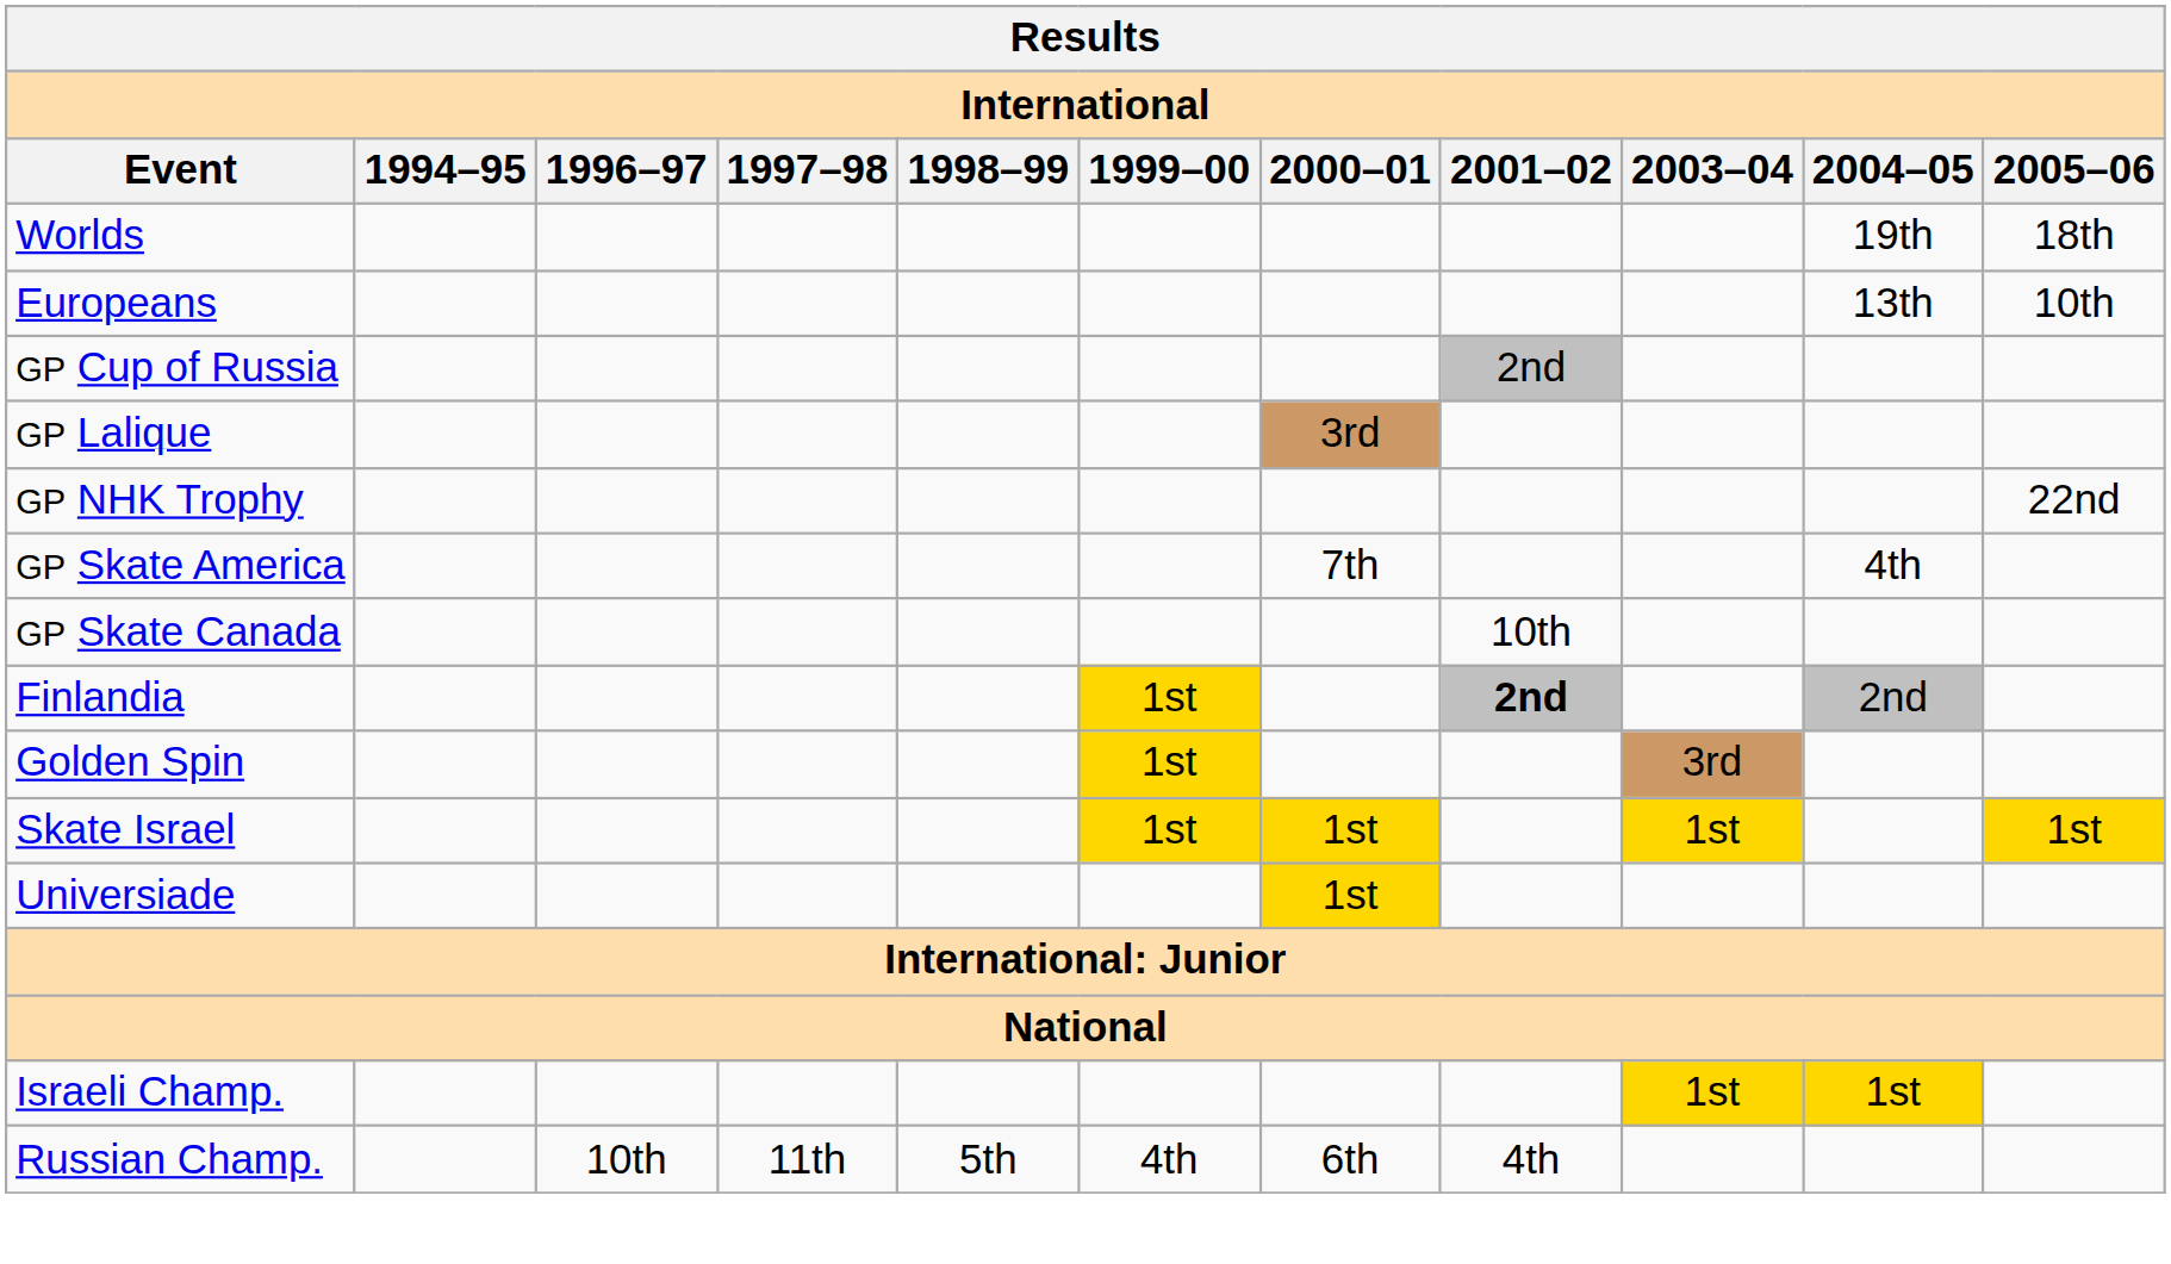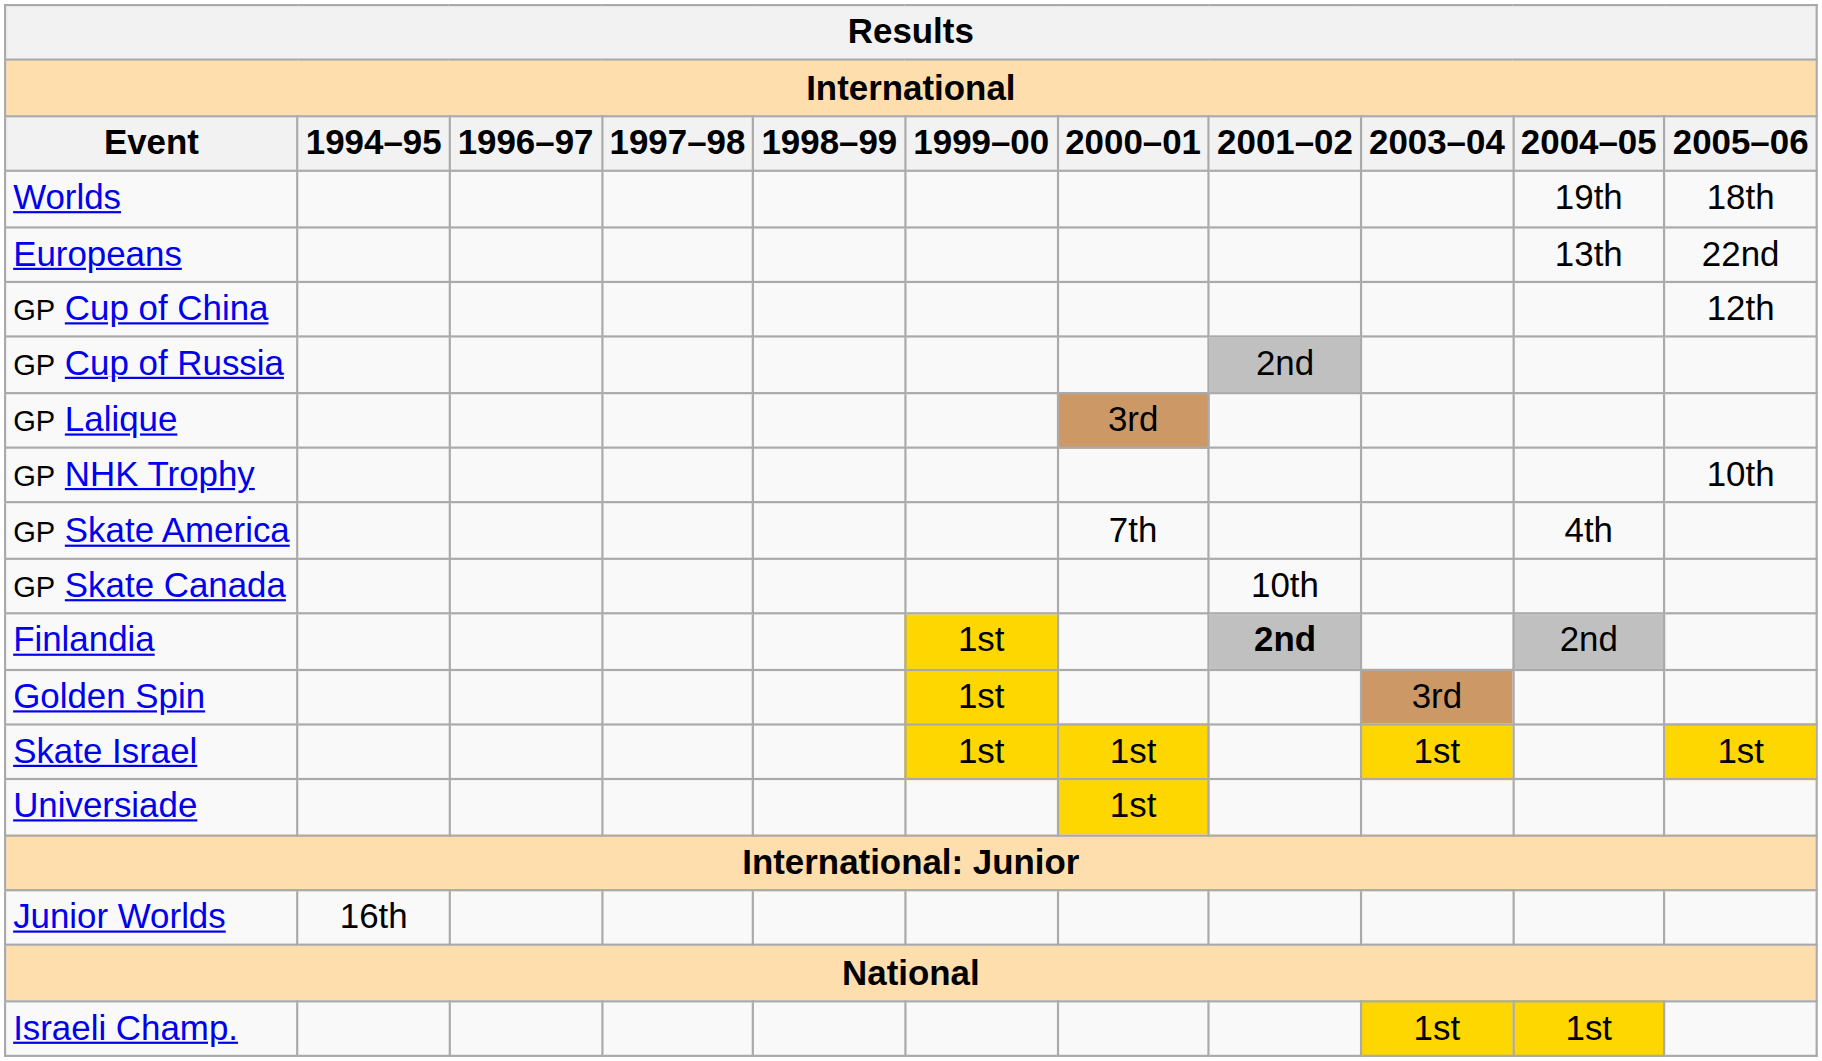Europeans | 2005–06: 10th -> 22nd
+ row: GP Cup of China | 12th
GP NHK Trophy | 2005–06: 22nd -> 10th
+ row: Junior Worlds | 16th
- row: Russian Champ. | 10th | 11th | 5th | 4th | 6th | 4th
